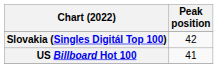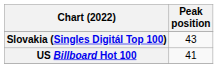Slovakia (Singles Digitál Top 100) | Peak position: 42 -> 43
